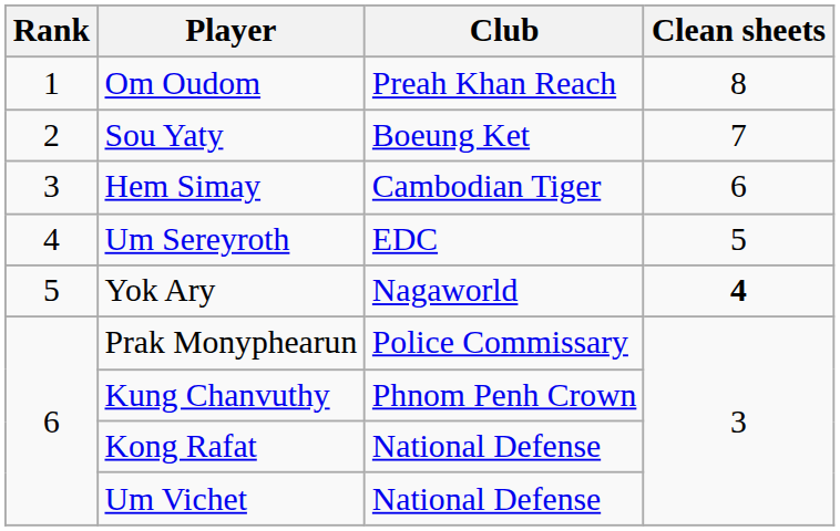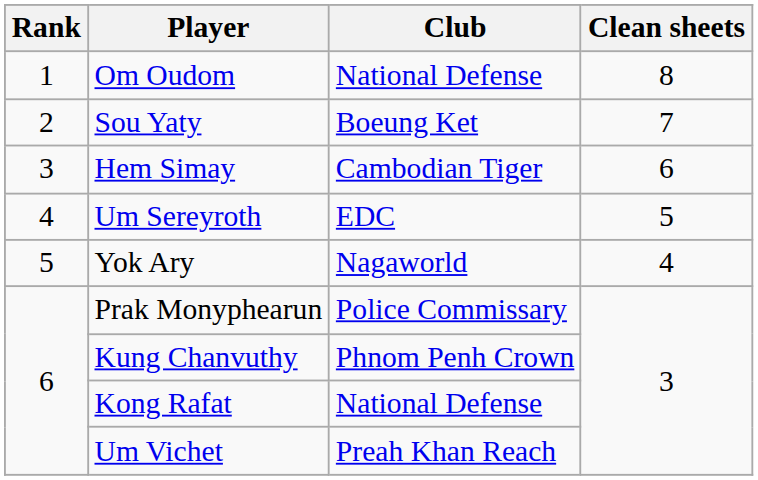Om Oudom | Club: Preah Khan Reach -> National Defense
Yok Ary | Clean sheets: bold -> normal
Um Vichet | Club: National Defense -> Preah Khan Reach
